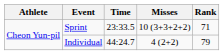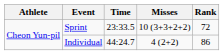Sprint | Rank: 71 -> 72
Individual | Rank: 79 -> 86
